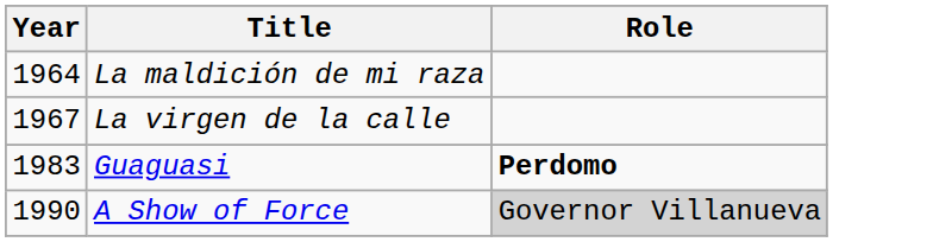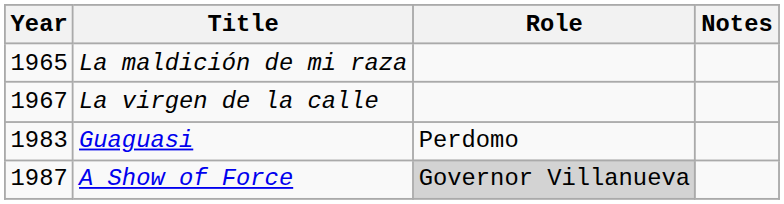+ column: Notes
La maldición de mi raza | Year: 1964 -> 1965
Guaguasi | Role: bold -> normal
A Show of Force | Year: 1990 -> 1987
